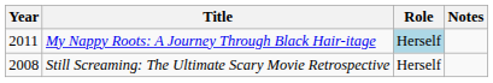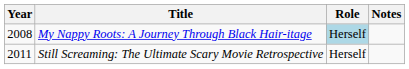My Nappy Roots: A Journey Through Black Hair-itage | Year: 2011 -> 2008
Still Screaming: The Ultimate Scary Movie Retrospective | Year: 2008 -> 2011
